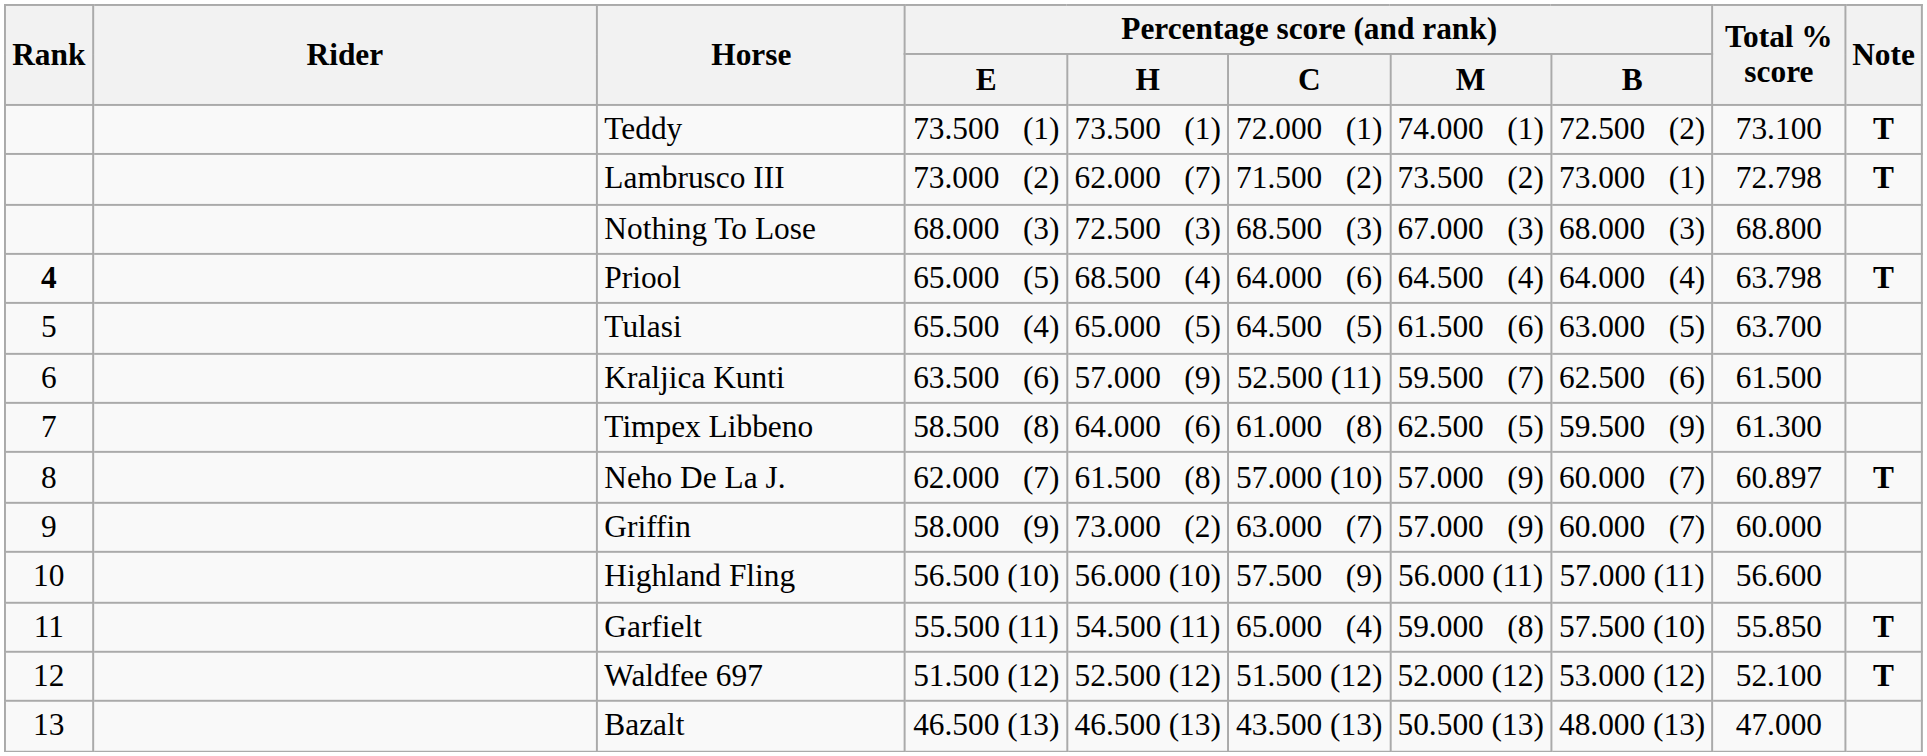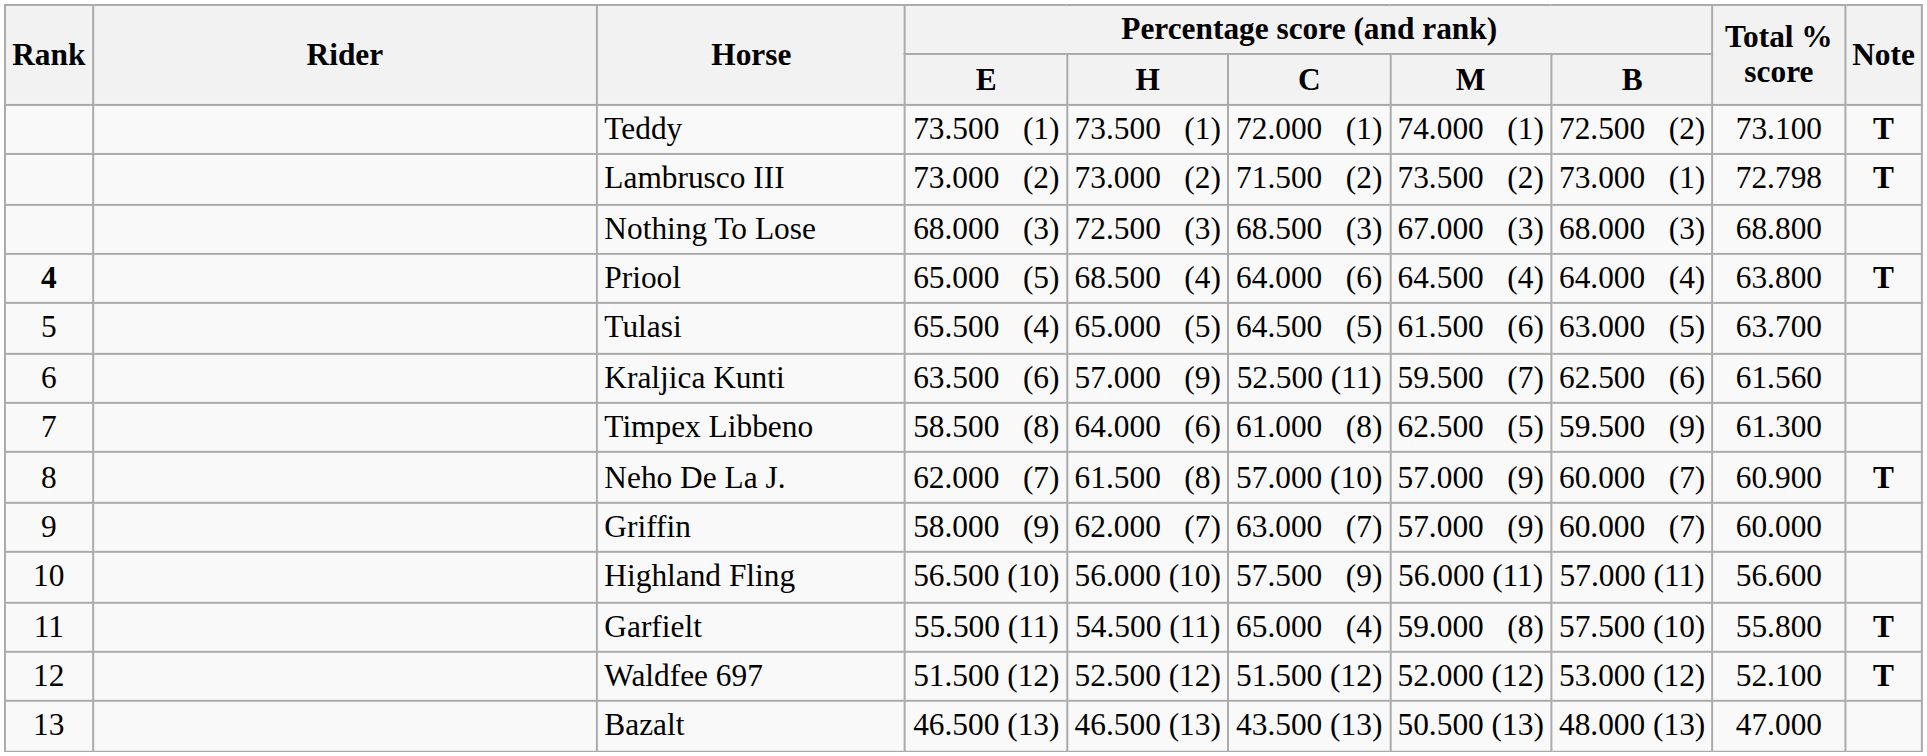Lambrusco III | Percentage score (and rank) / H: 62.000 (7) -> 73.000 (2)
Priool | Total % score: 63.798 -> 63.800
Kraljica Kunti | Total % score: 61.500 -> 61.560
Neho De La J. | Total % score: 60.897 -> 60.900
Griffin | Percentage score (and rank) / H: 73.000 (2) -> 62.000 (7)
Garfielt | Total % score: 55.850 -> 55.800
